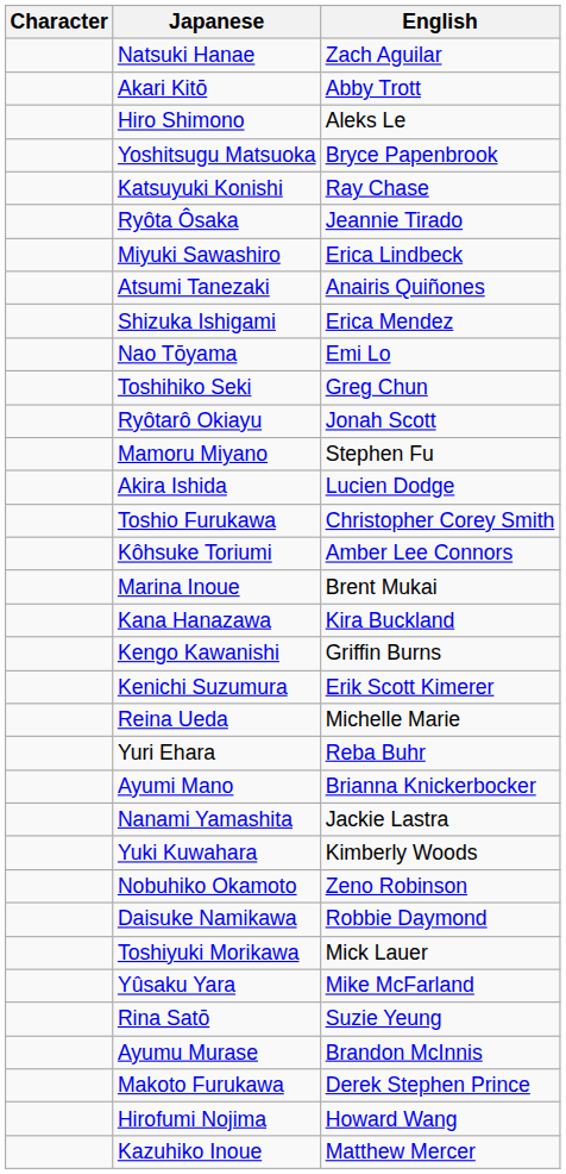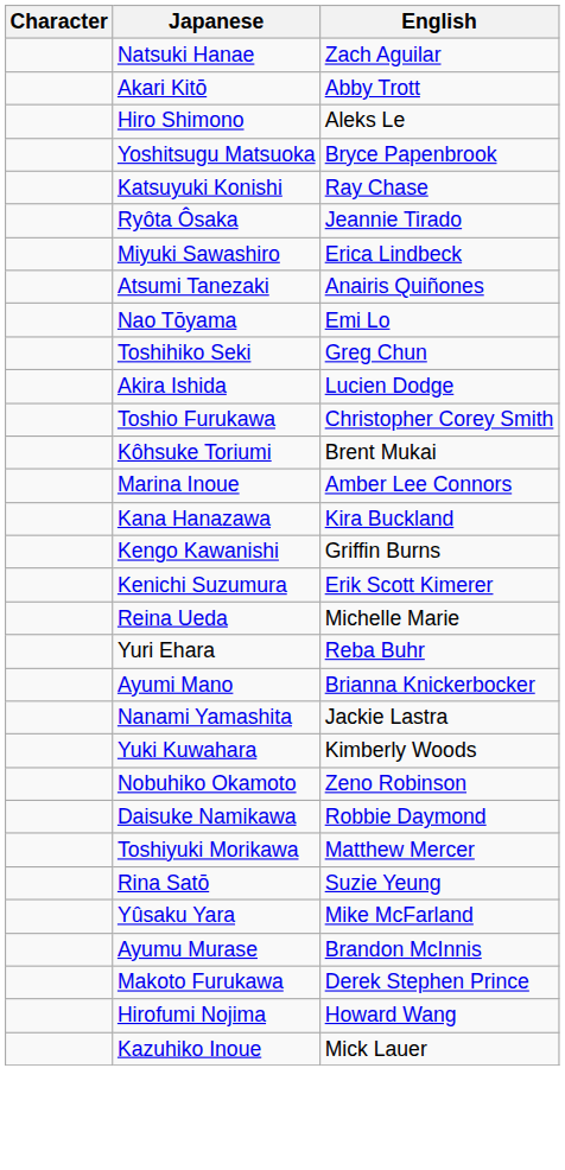- row: Shizuka Ishigami | Erica Mendez
- row: Ryôtarô Okiayu | Jonah Scott
- row: Mamoru Miyano | Stephen Fu
Kôhsuke Toriumi | English: Amber Lee Connors -> Brent Mukai
Marina Inoue | English: Brent Mukai -> Amber Lee Connors
Toshiyuki Morikawa | English: Mick Lauer -> Matthew Mercer
rows swapped: Rina Satō <-> Yûsaku Yara
Kazuhiko Inoue | English: Matthew Mercer -> Mick Lauer
